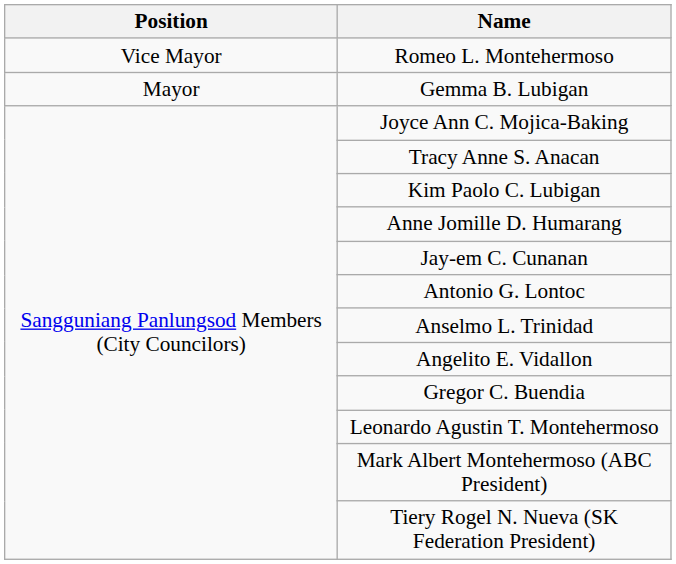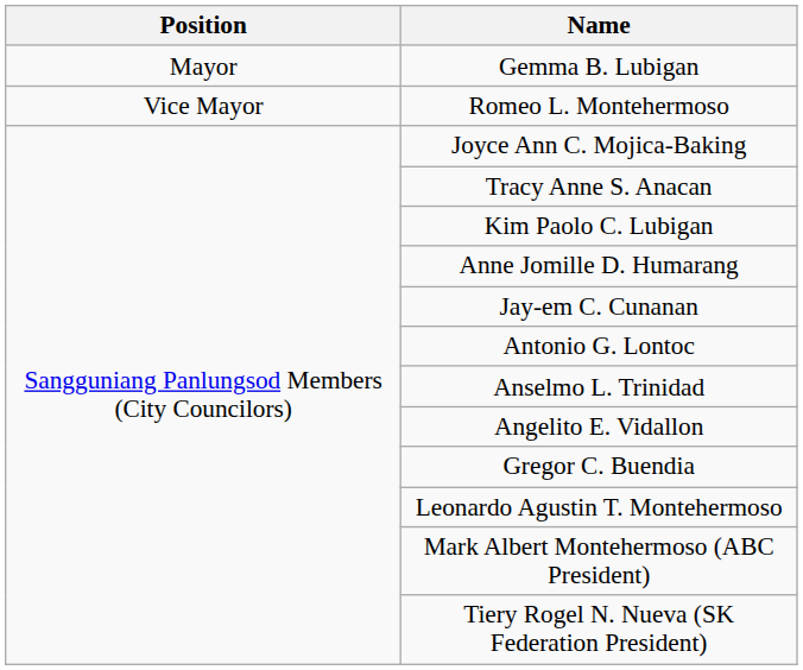rows swapped: Gemma B. Lubigan <-> Romeo L. Montehermoso
